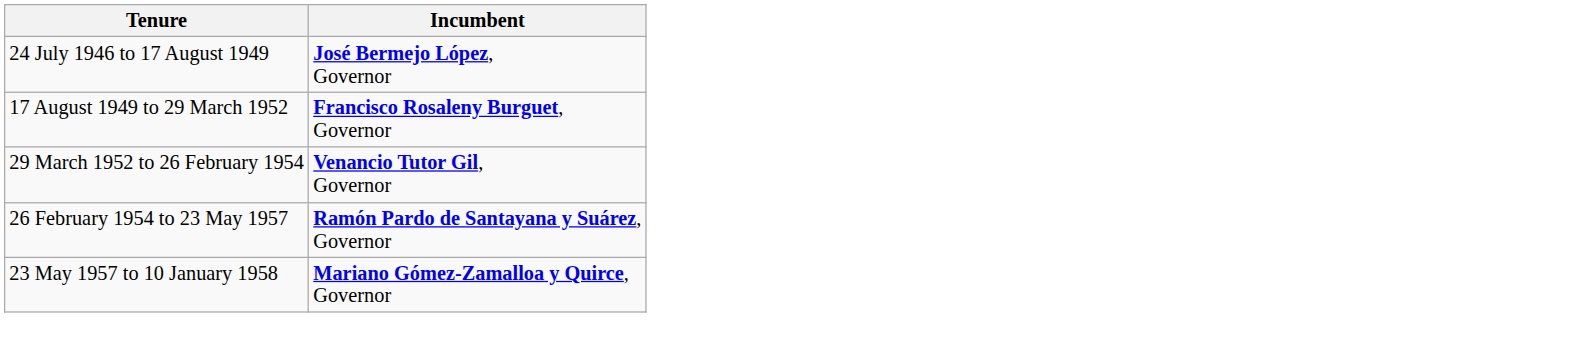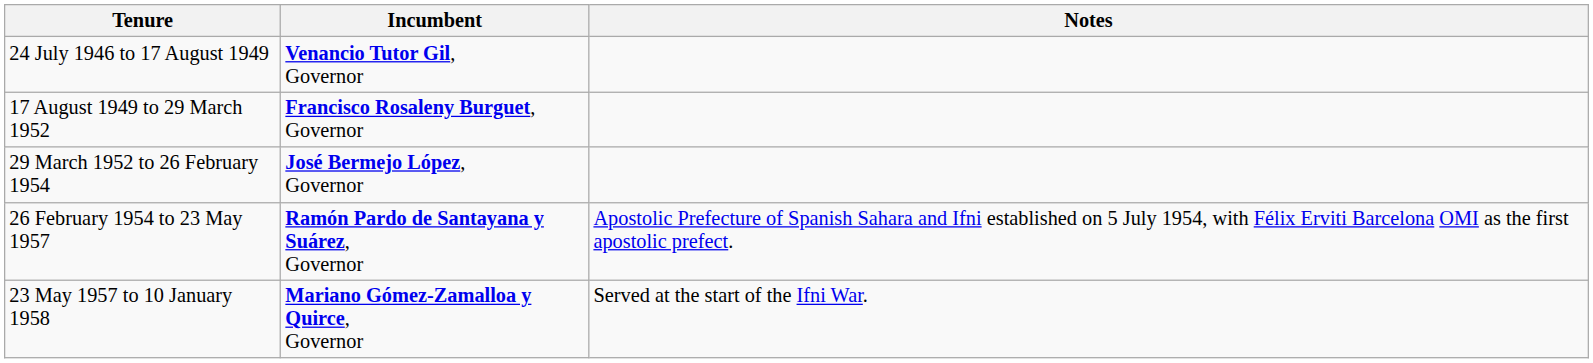+ column: Notes | Apostolic Prefecture of Spanish Sahara and Ifni established on 5 July 1954, with Félix Erviti Barcelona OMI as the first apostolic prefect. | Served at the start of the Ifni War.
24 July 1946 to 17 August 1949 | Incumbent: José Bermejo López, Governor -> Venancio Tutor Gil, Governor
29 March 1952 to 26 February 1954 | Incumbent: Venancio Tutor Gil, Governor -> José Bermejo López, Governor
